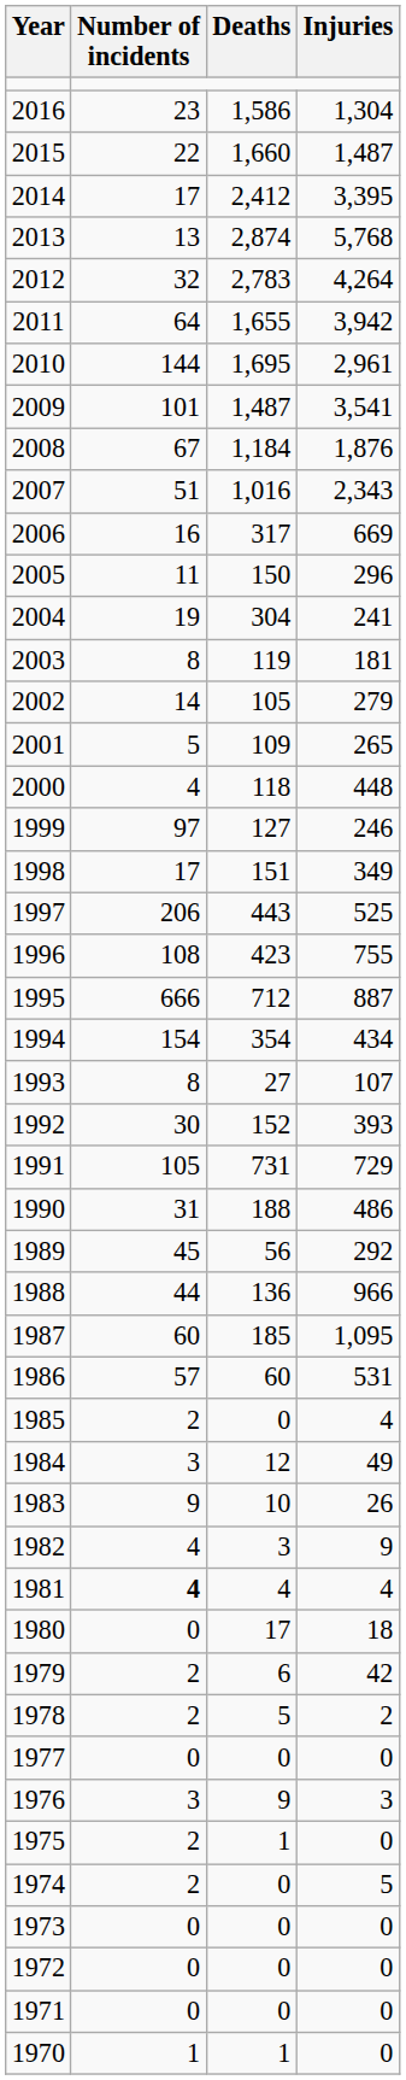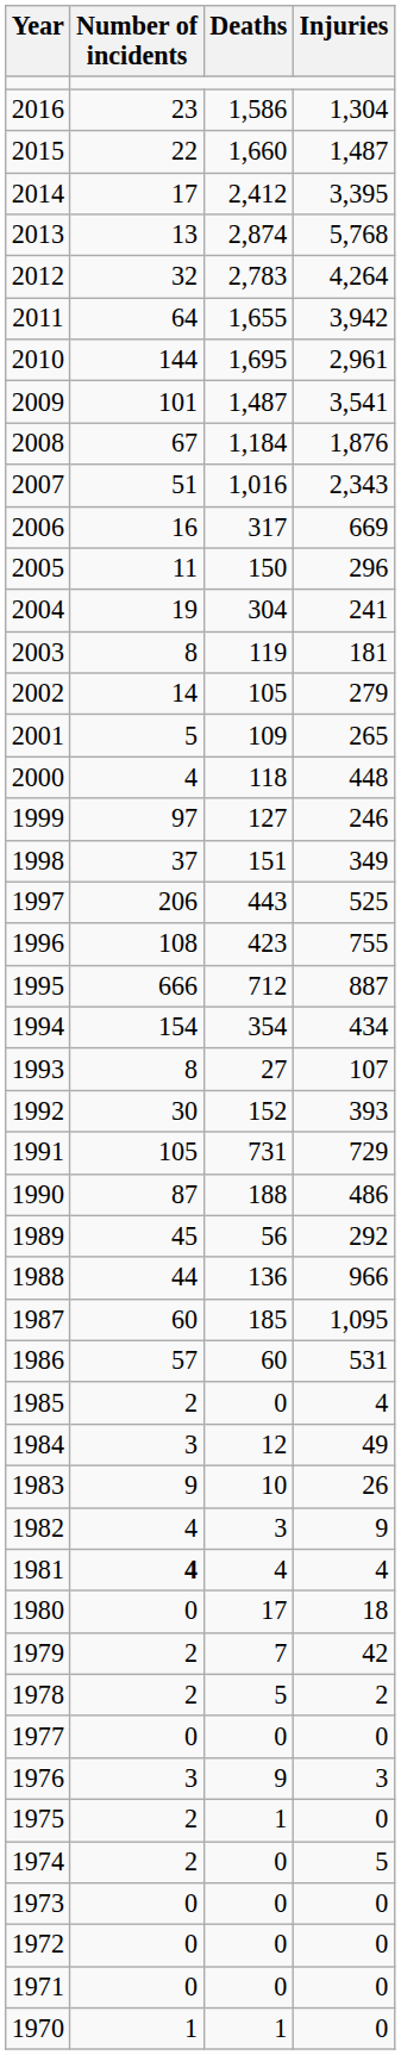1998 | Number of incidents: 17 -> 37
1990 | Number of incidents: 31 -> 87
1979 | Deaths: 6 -> 7
